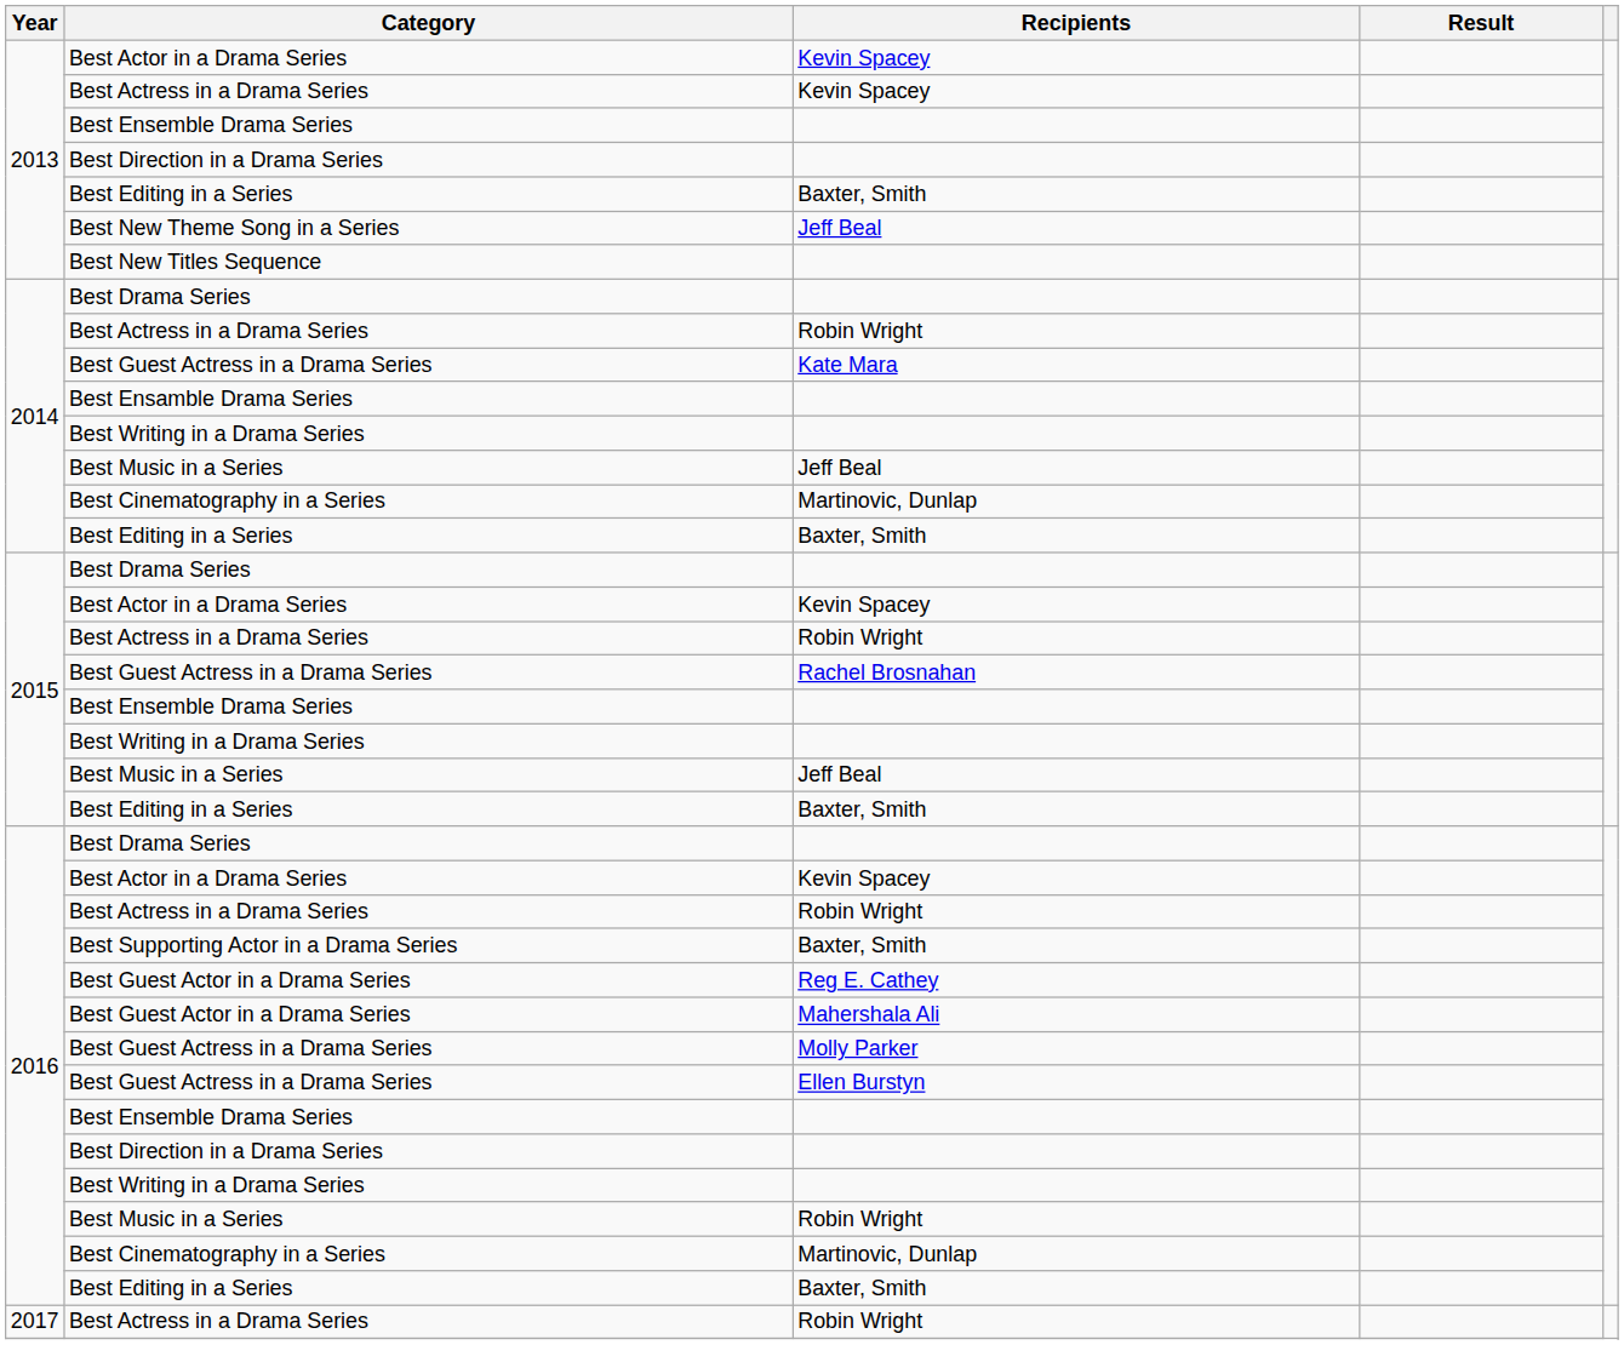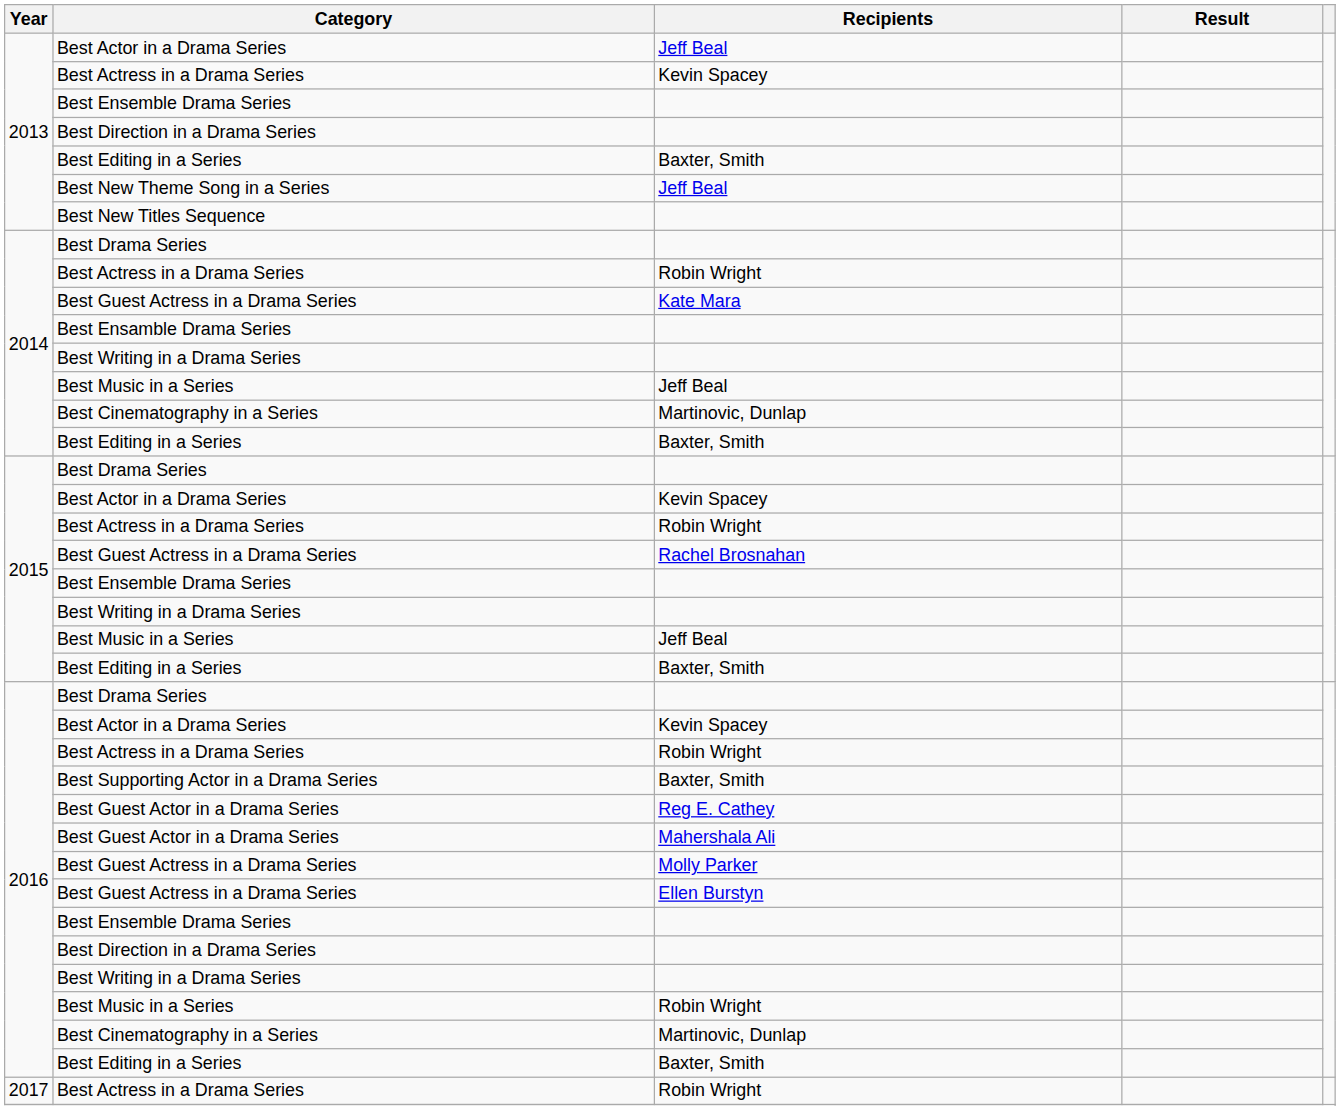2013 / Best Actor in a Drama Series | Recipients: Kevin Spacey -> Jeff Beal
